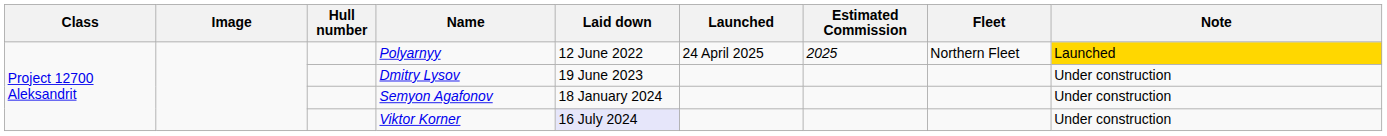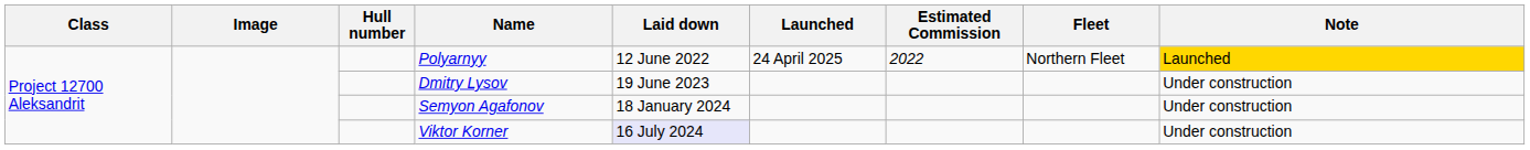Polyarnyy | Estimated Commission: 2025 -> 2022
